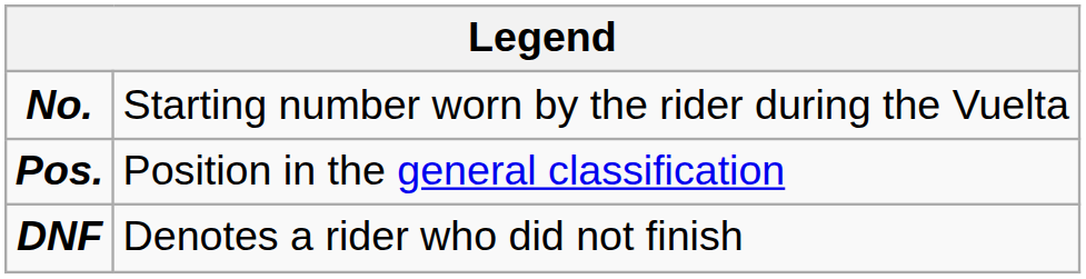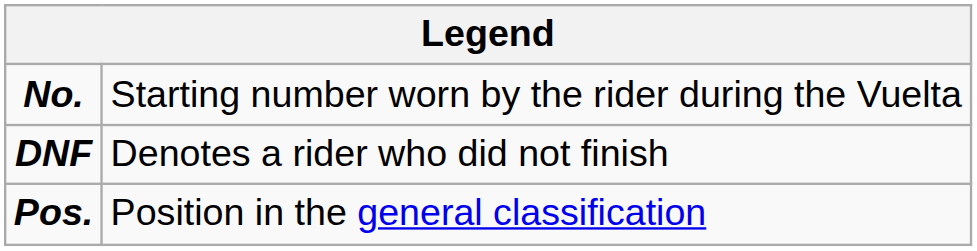rows swapped: Pos. <-> DNF
